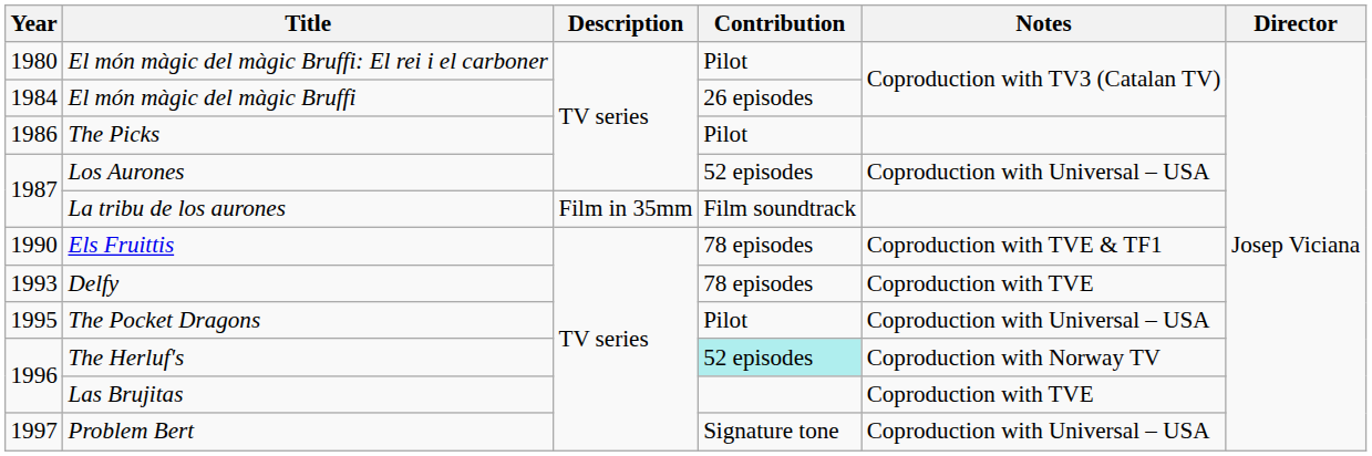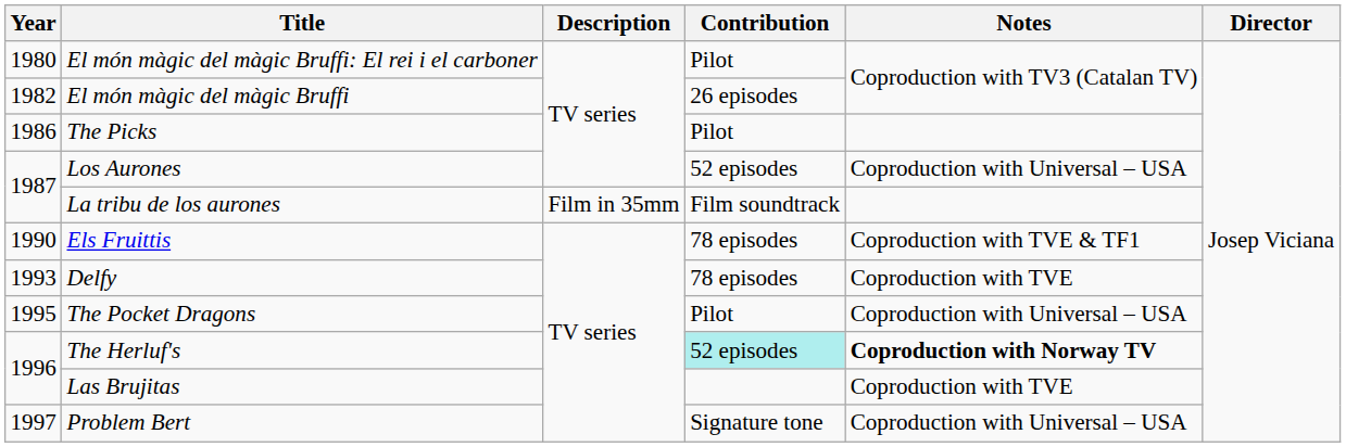El món màgic del màgic Bruffi | Year: 1984 -> 1982
The Herluf's | Notes: normal -> bold
